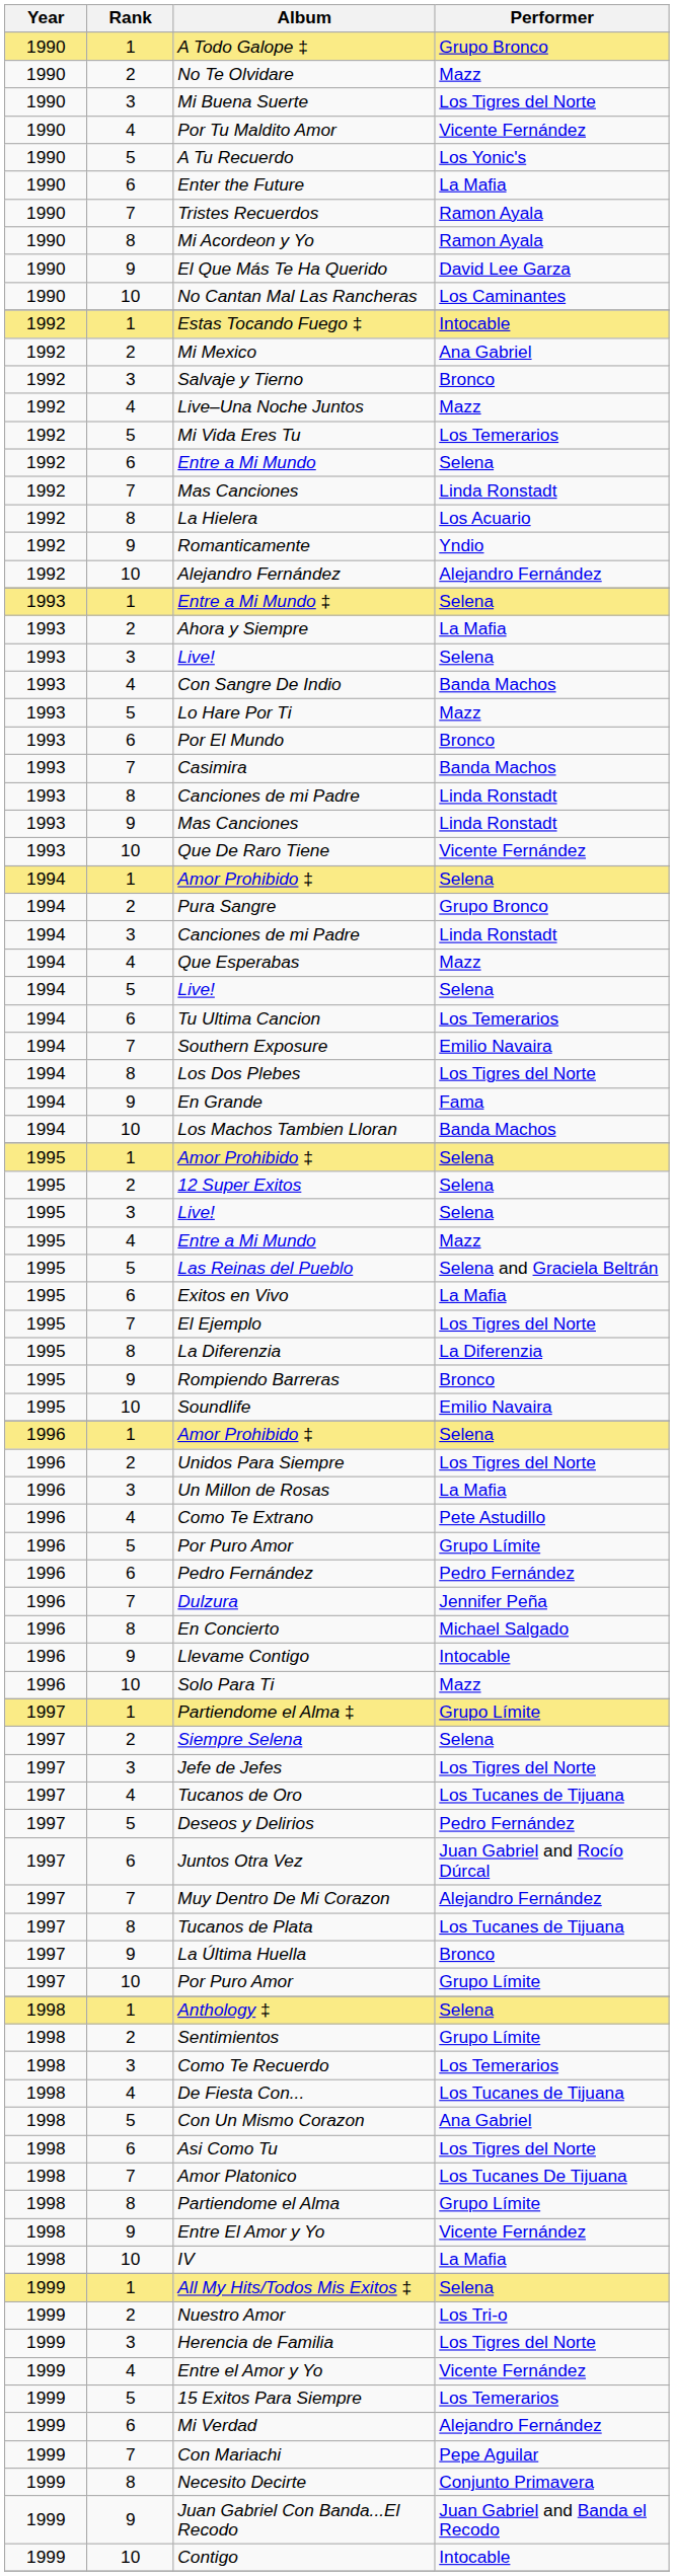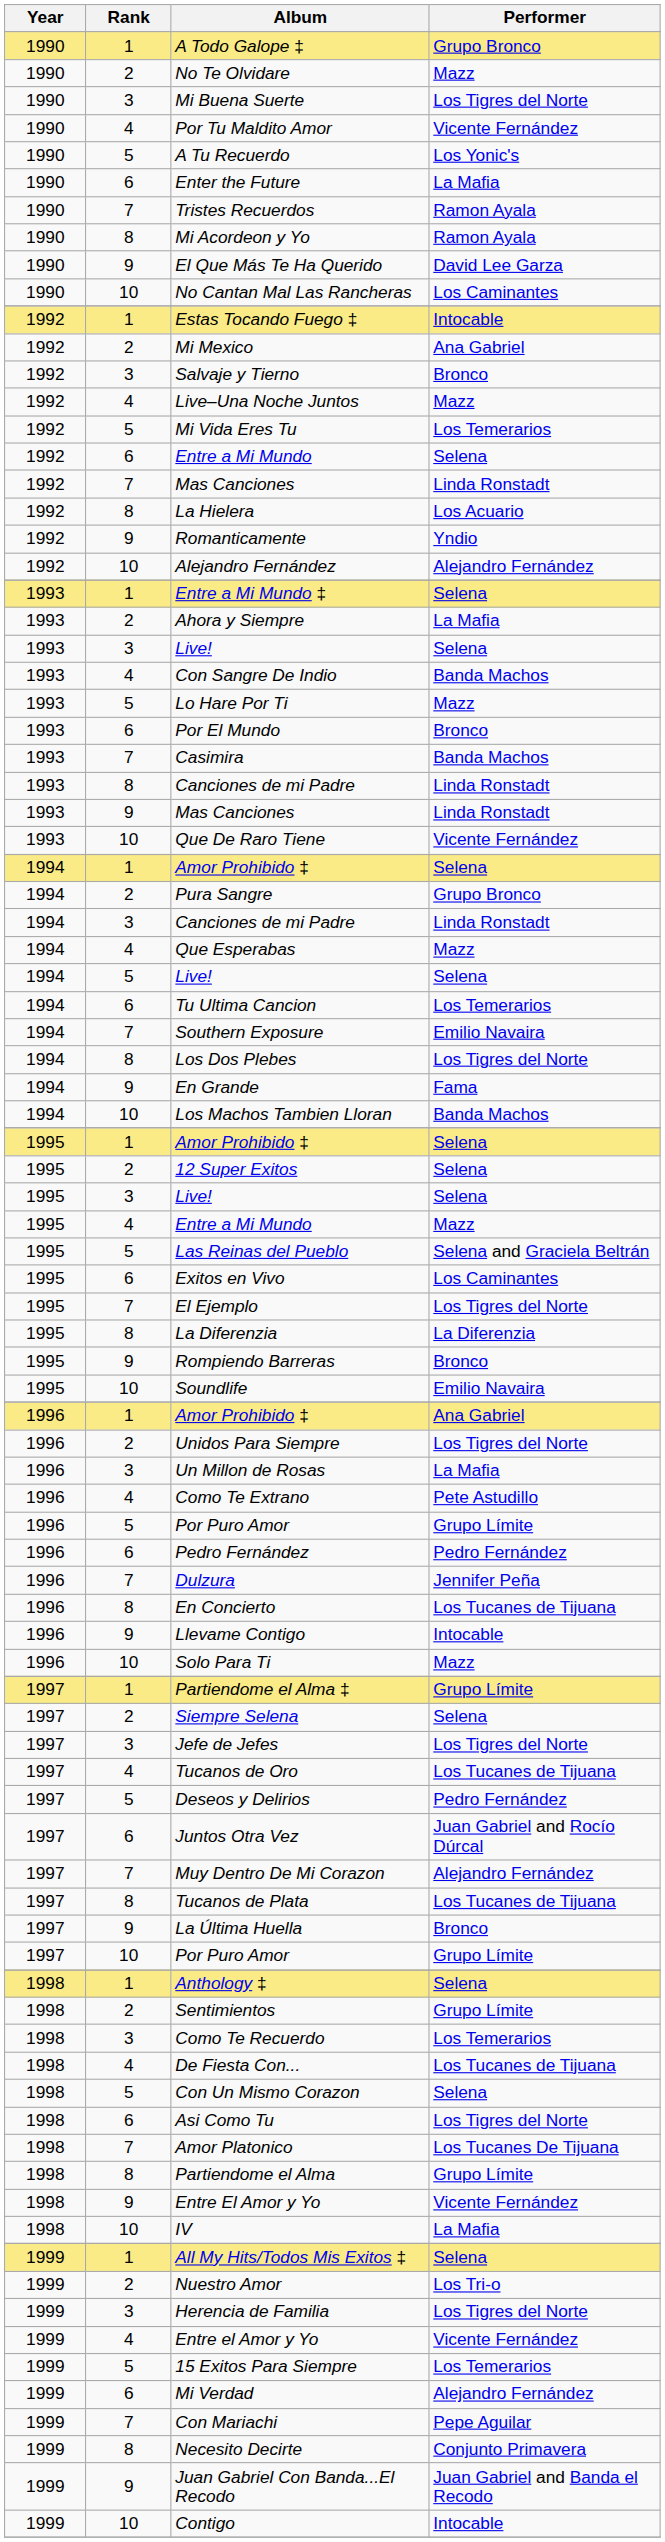Exitos en Vivo | Performer: La Mafia -> Los Caminantes
1996 / Amor Prohibido ‡ | Performer: Selena -> Ana Gabriel
En Concierto | Performer: Michael Salgado -> Los Tucanes de Tijuana
Con Un Mismo Corazon | Performer: Ana Gabriel -> Selena
